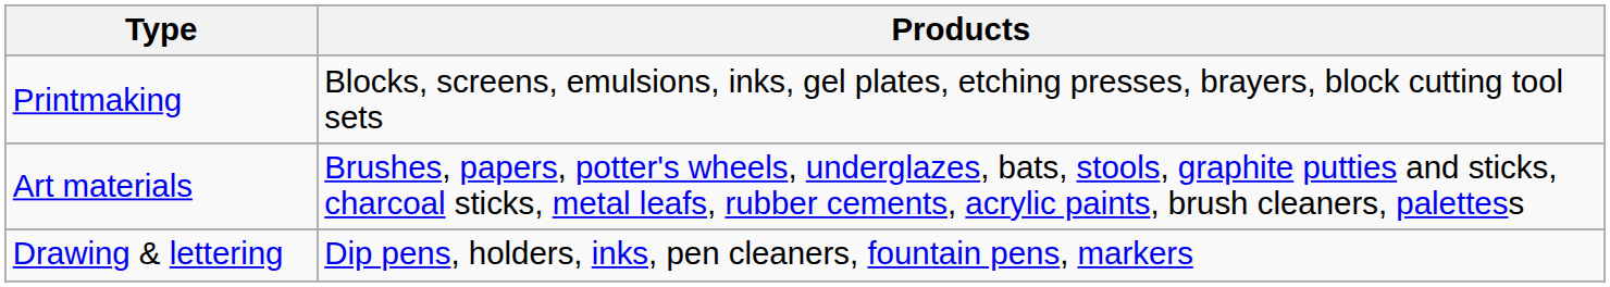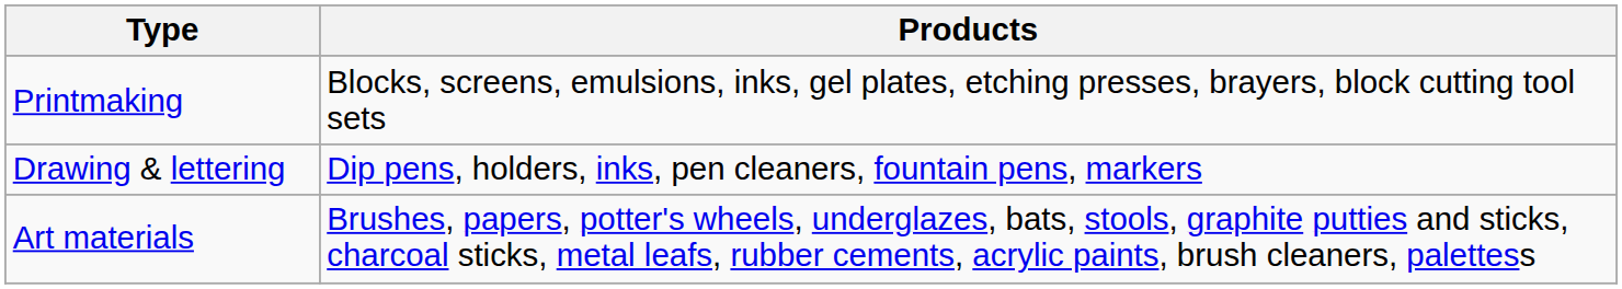rows swapped: Drawing & lettering <-> Art materials
